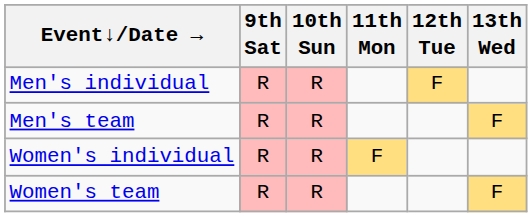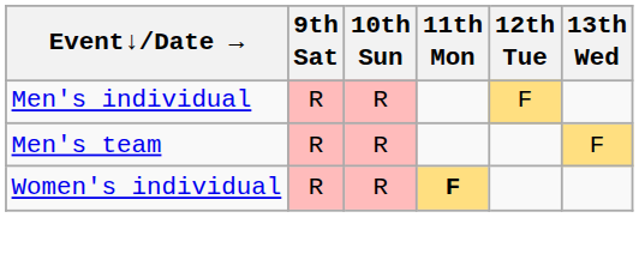Women's individual | 11th Mon: normal -> bold
- row: Women's team | R | R | F
